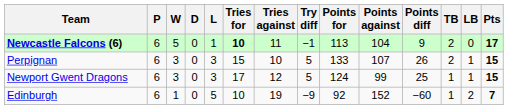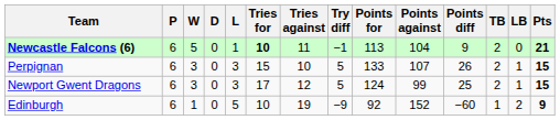Newcastle Falcons (6) | Pts: 17 -> 21
Newport Gwent Dragons | TB: 1 -> 2
Edinburgh | Pts: 7 -> 9
